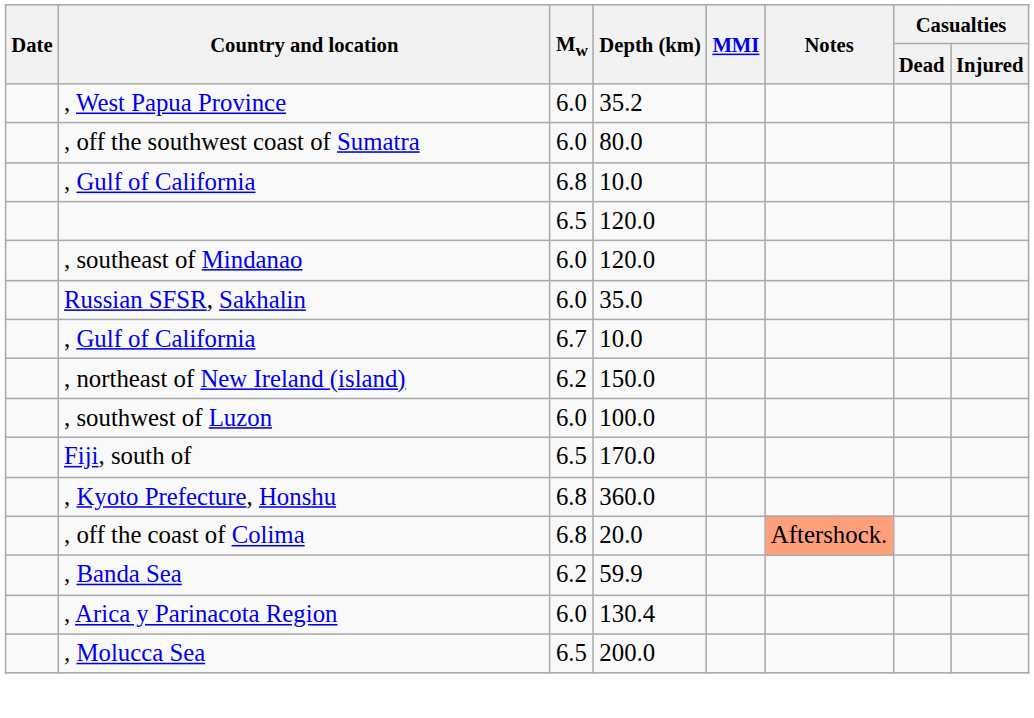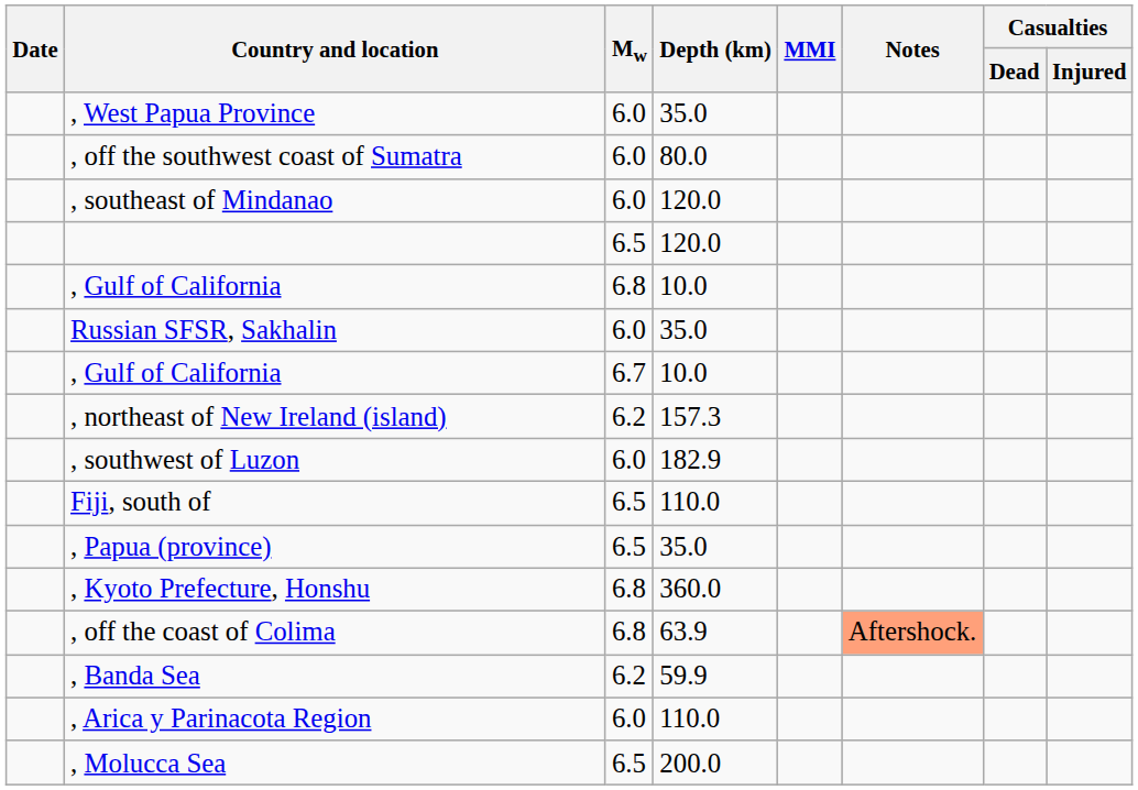, West Papua Province | Depth (km): 35.2 -> 35.0
rows swapped: , Gulf of California / 6.8 <-> , southeast of Mindanao
, northeast of New Ireland (island) | Depth (km): 150.0 -> 157.3
, southwest of Luzon | Depth (km): 100.0 -> 182.9
Fiji, south of | Depth (km): 170.0 -> 110.0
+ row: , Papua (province) | 6.5 | 35.0
, off the coast of Colima | Depth (km): 20.0 -> 63.9
, Arica y Parinacota Region | Depth (km): 130.4 -> 110.0
